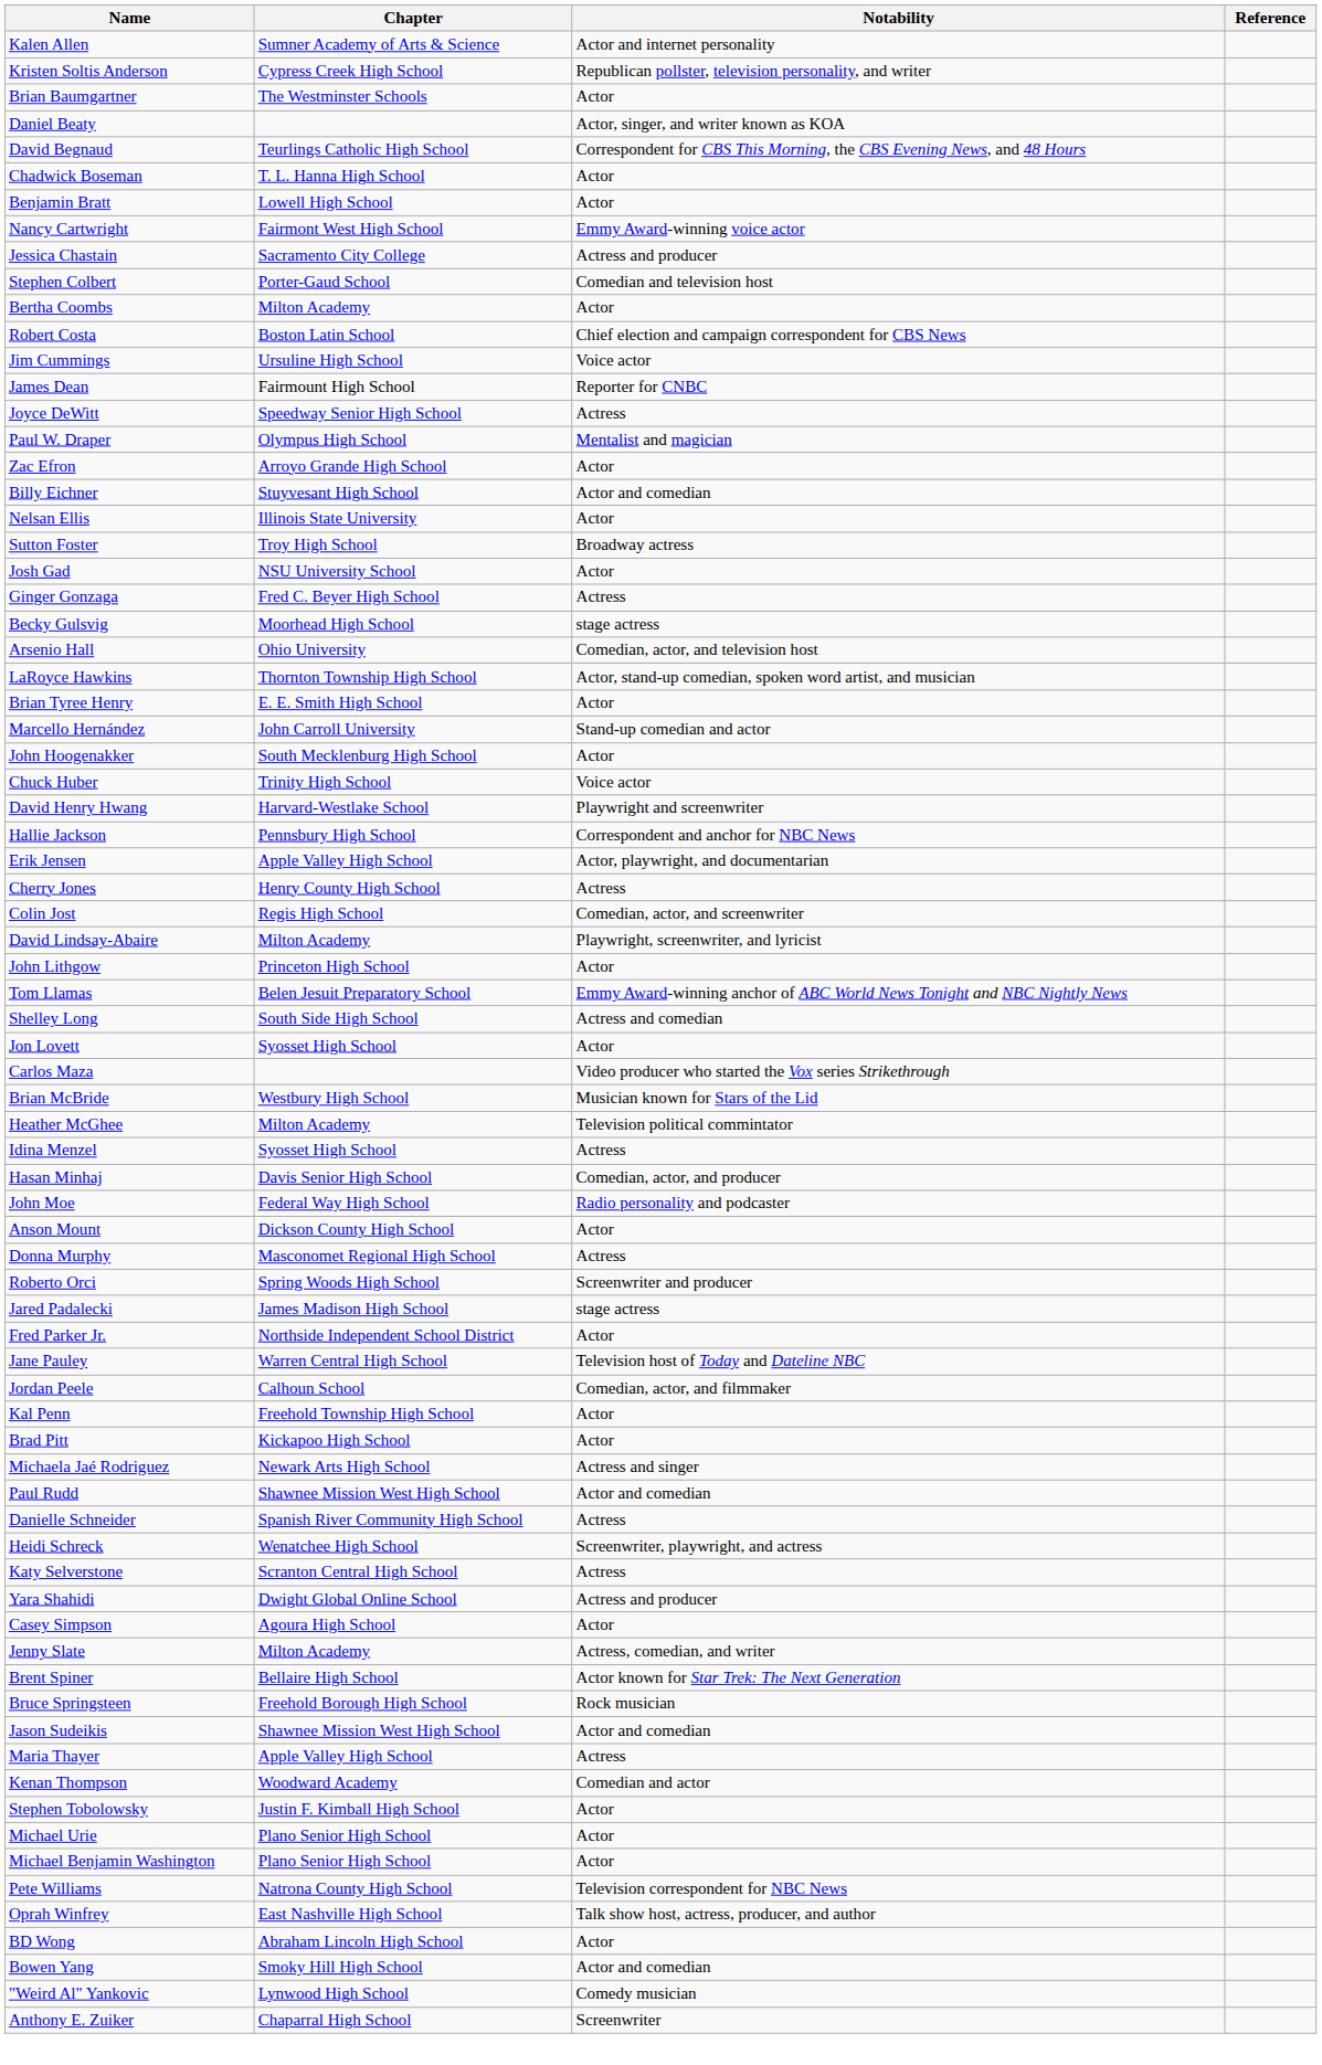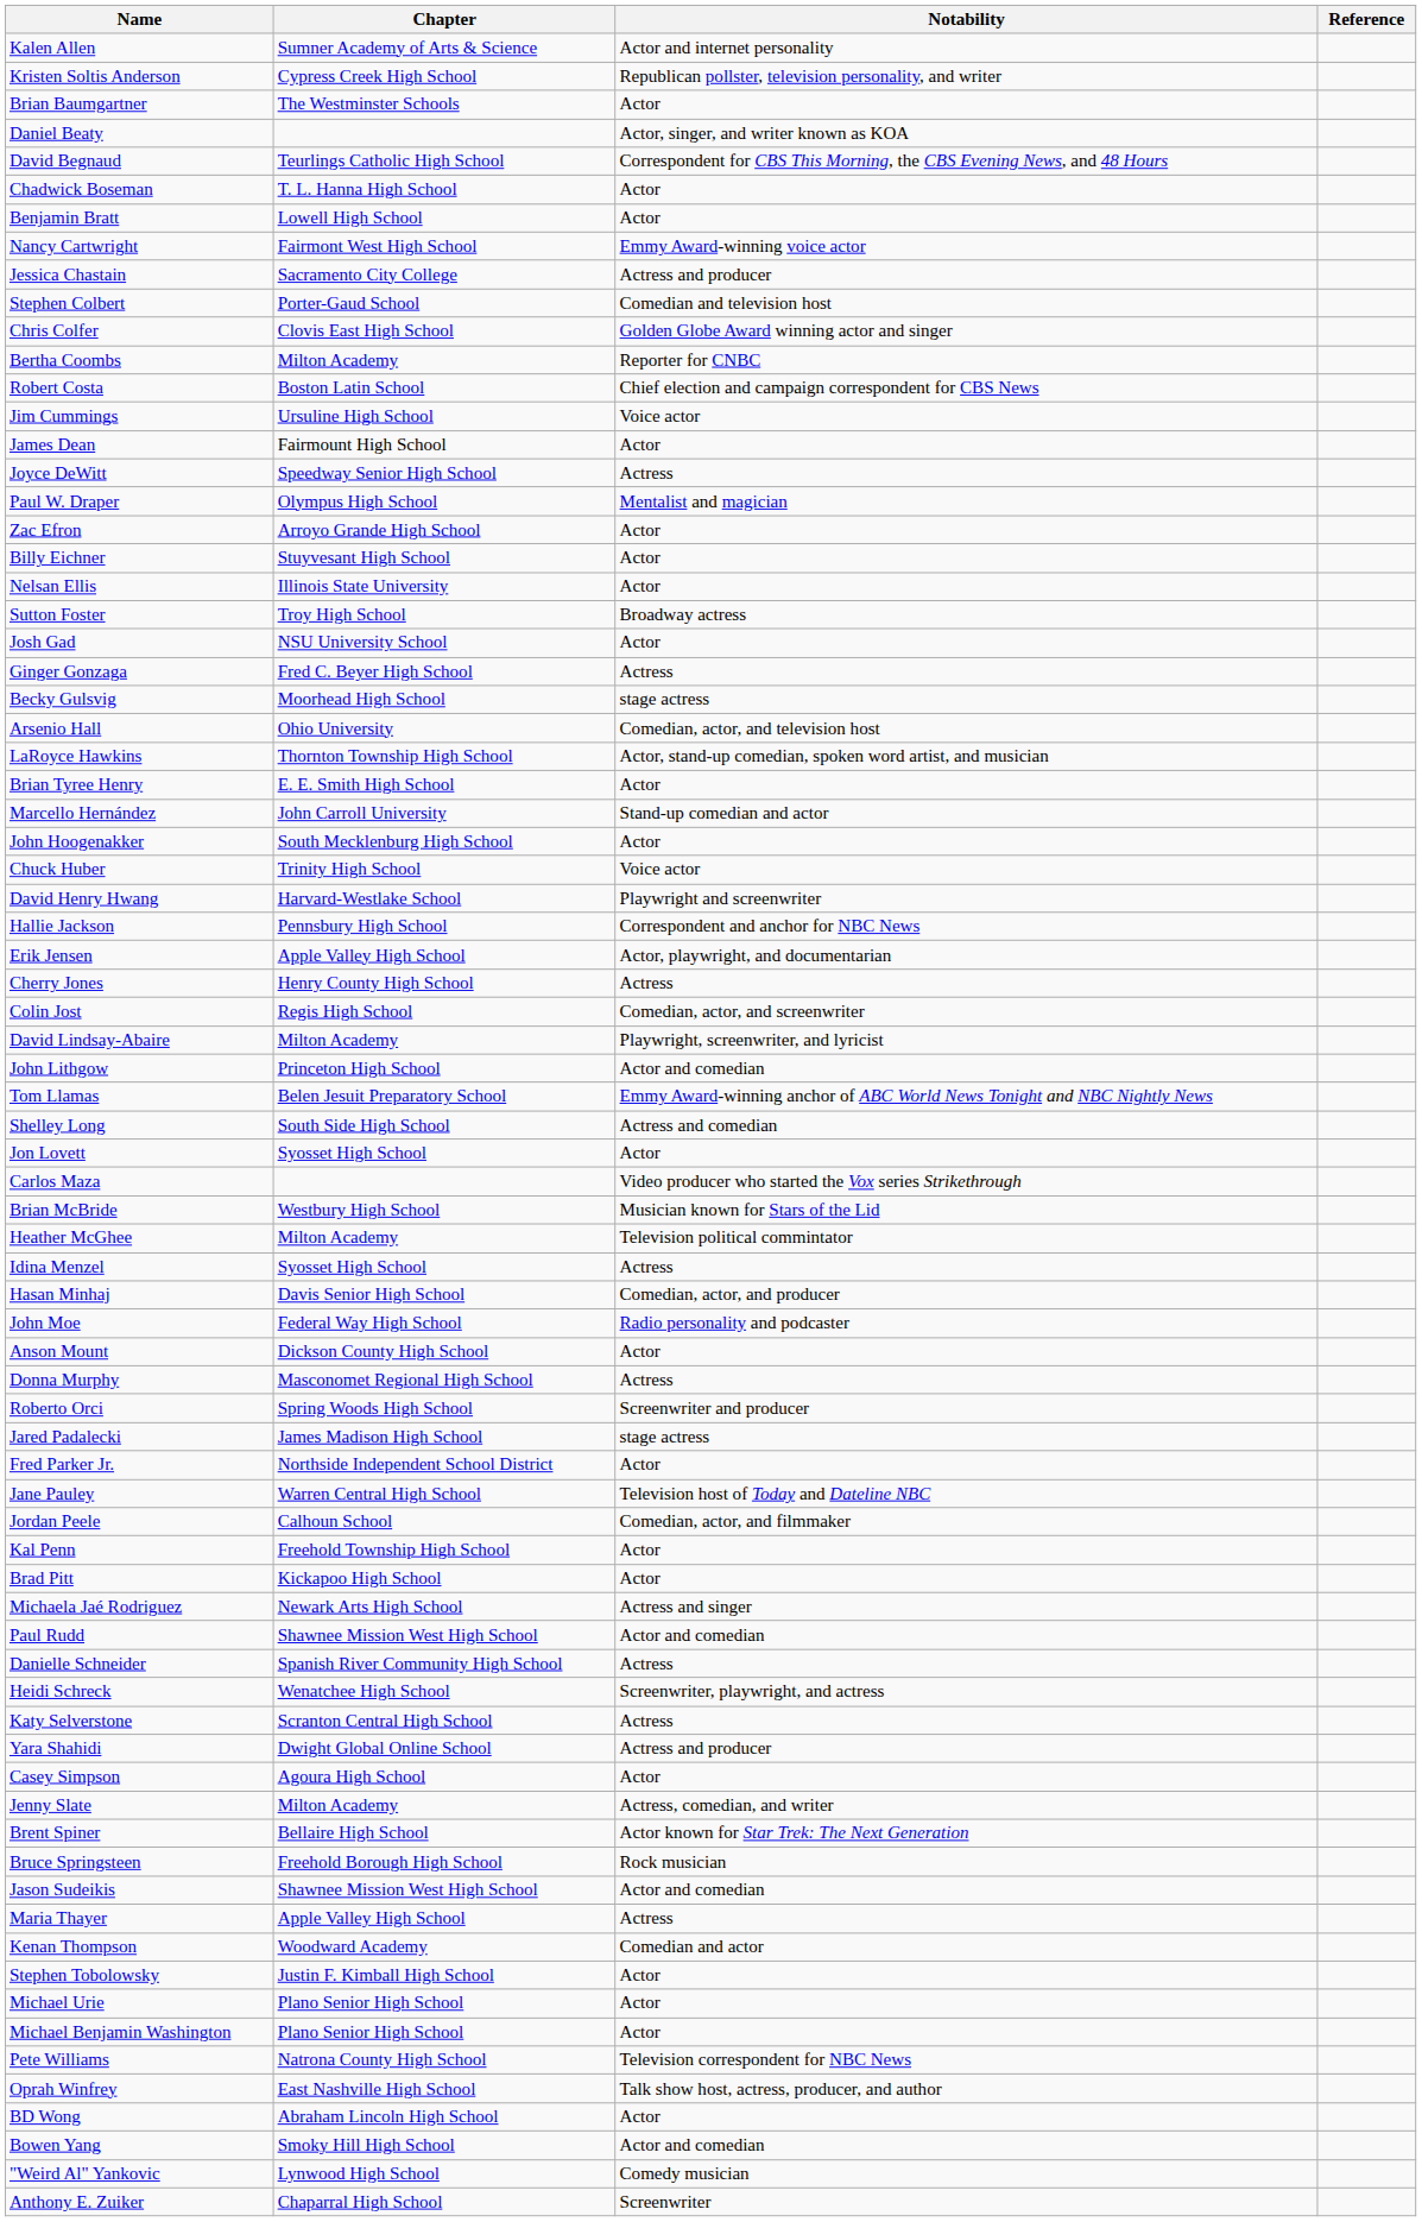+ row: Chris Colfer | Clovis East High School | Golden Globe Award winning actor and singer
Bertha Coombs | Notability: Actor -> Reporter for CNBC
James Dean | Notability: Reporter for CNBC -> Actor
Billy Eichner | Notability: Actor and comedian -> Actor
John Lithgow | Notability: Actor -> Actor and comedian
